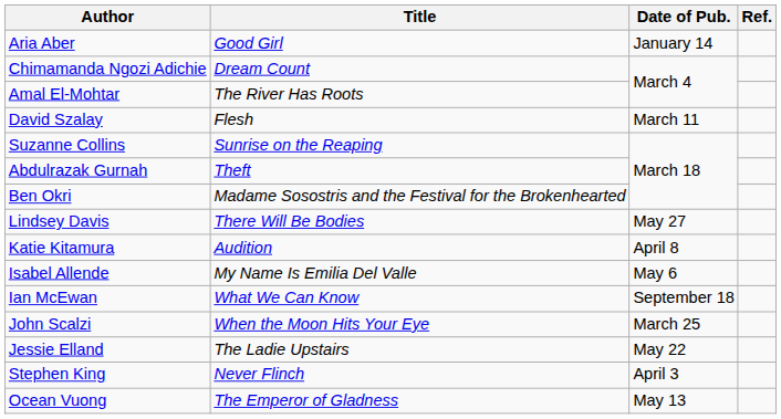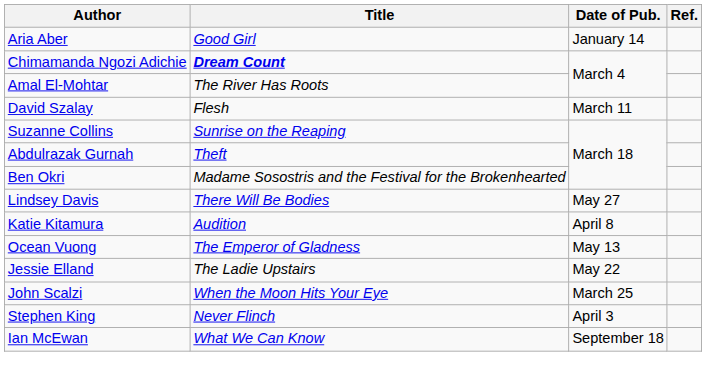Chimamanda Ngozi Adichie | Title: normal -> bold
- row: Isabel Allende | My Name Is Emilia Del Valle | May 6
rows swapped: Ocean Vuong <-> Ian McEwan
rows swapped: Jessie Elland <-> John Scalzi
